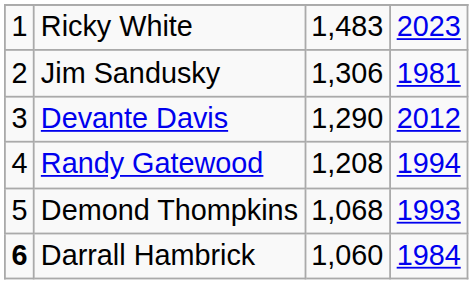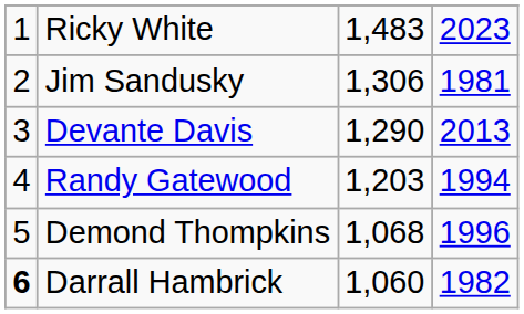Devante Davis | column 4: 2012 -> 2013
Randy Gatewood | column 3: 1,208 -> 1,203
Demond Thompkins | column 4: 1993 -> 1996
Darrall Hambrick | column 4: 1984 -> 1982
